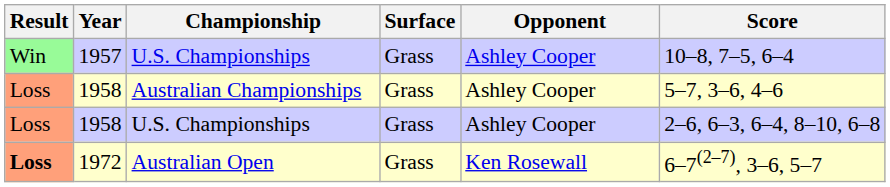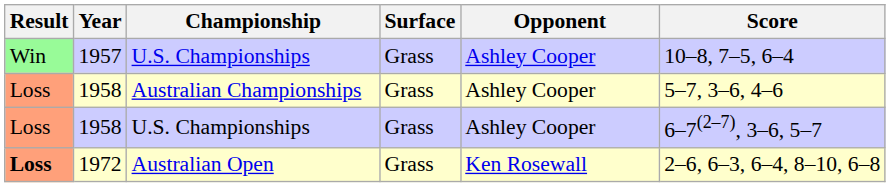1958 / U.S. Championships | Score: 2–6, 6–3, 6–4, 8–10, 6–8 -> 6–7(2–7), 3–6, 5–7
1972 | Score: 6–7(2–7), 3–6, 5–7 -> 2–6, 6–3, 6–4, 8–10, 6–8
